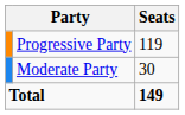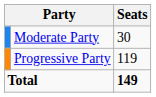rows swapped: Progressive Party <-> Moderate Party
